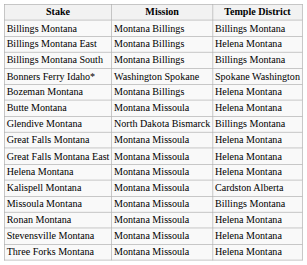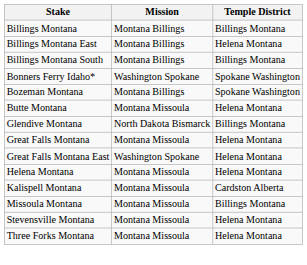Bozeman Montana | Temple District: Helena Montana -> Spokane Washington
Great Falls Montana East | Mission: Montana Missoula -> Washington Spokane
- row: Ronan Montana | Montana Missoula | Helena Montana
